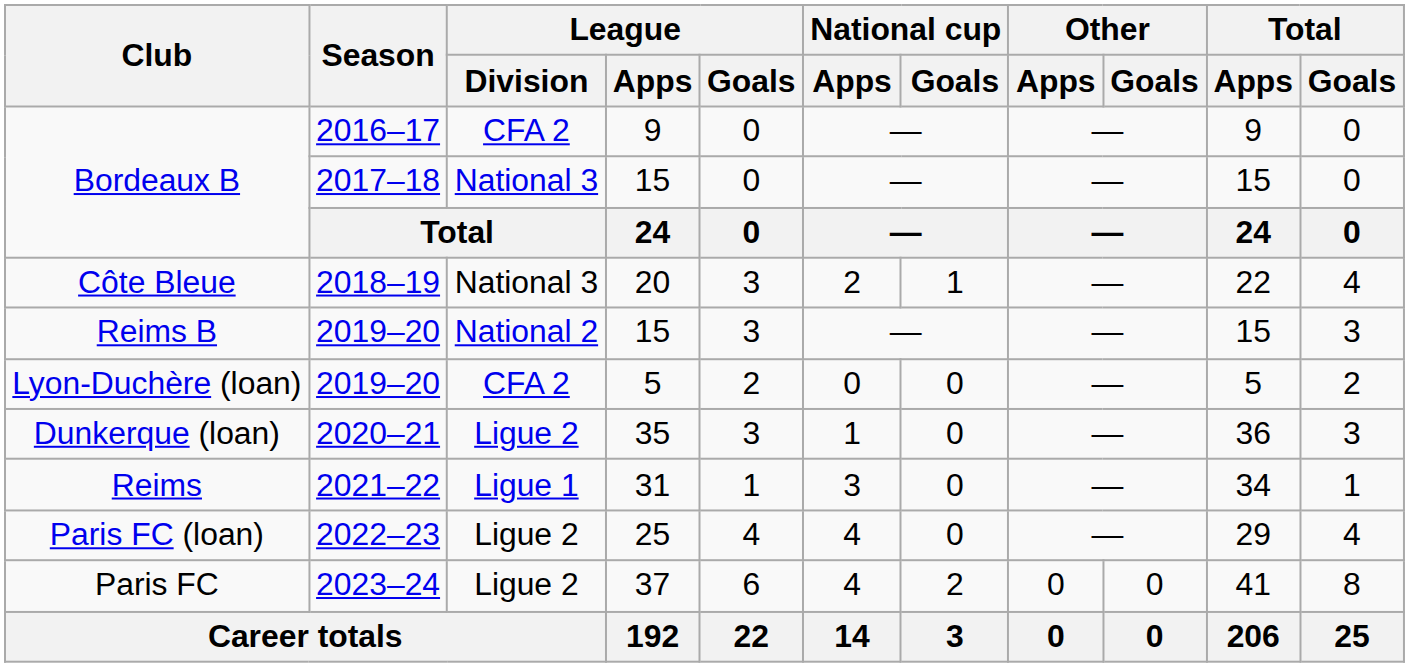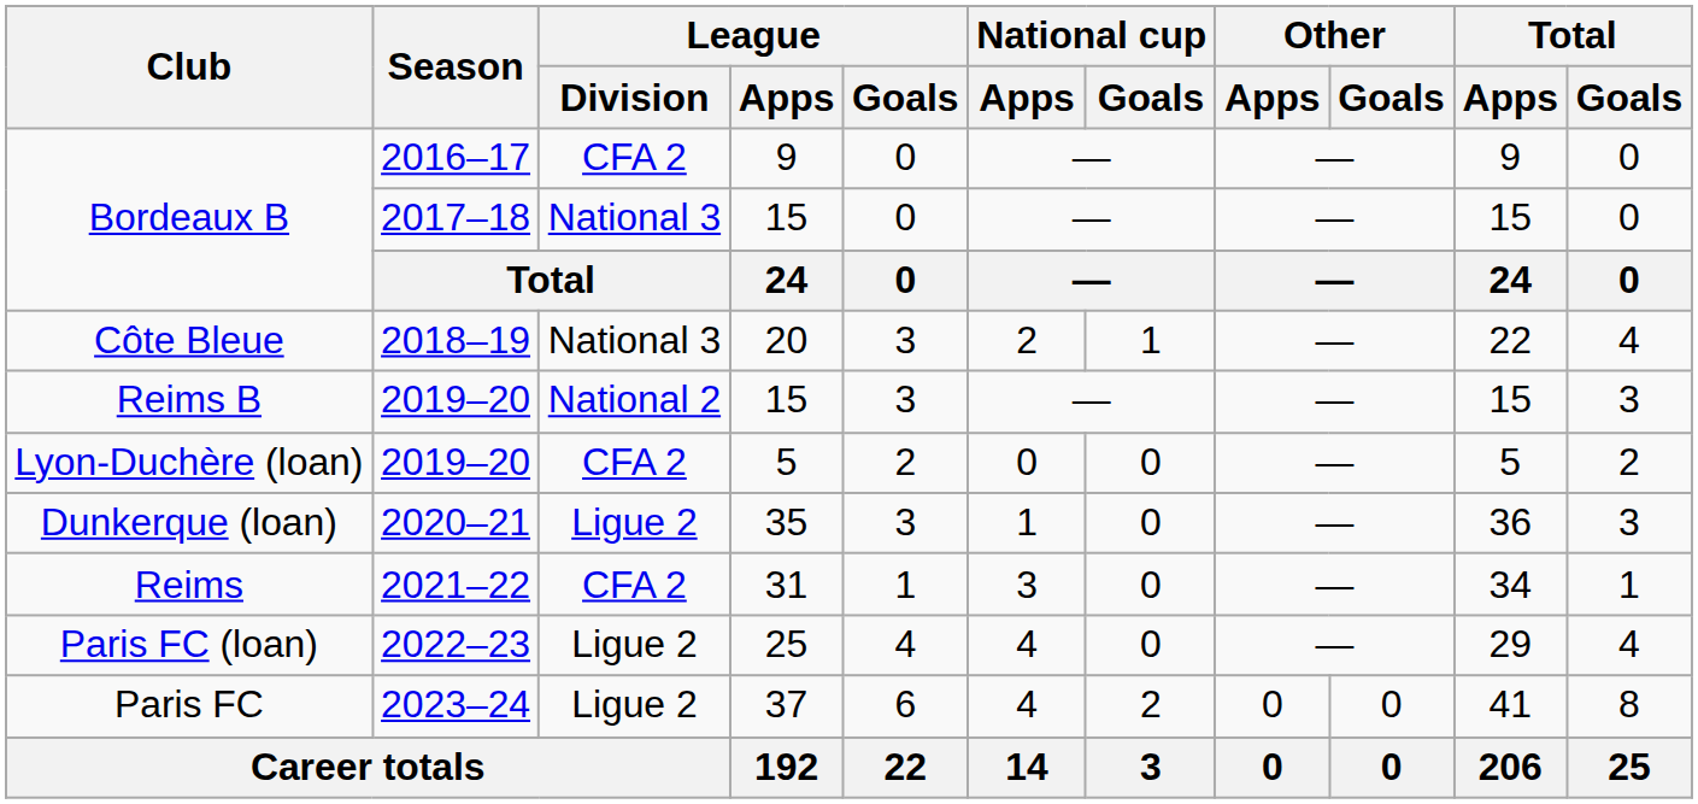Reims | League / Division: Ligue 1 -> CFA 2
